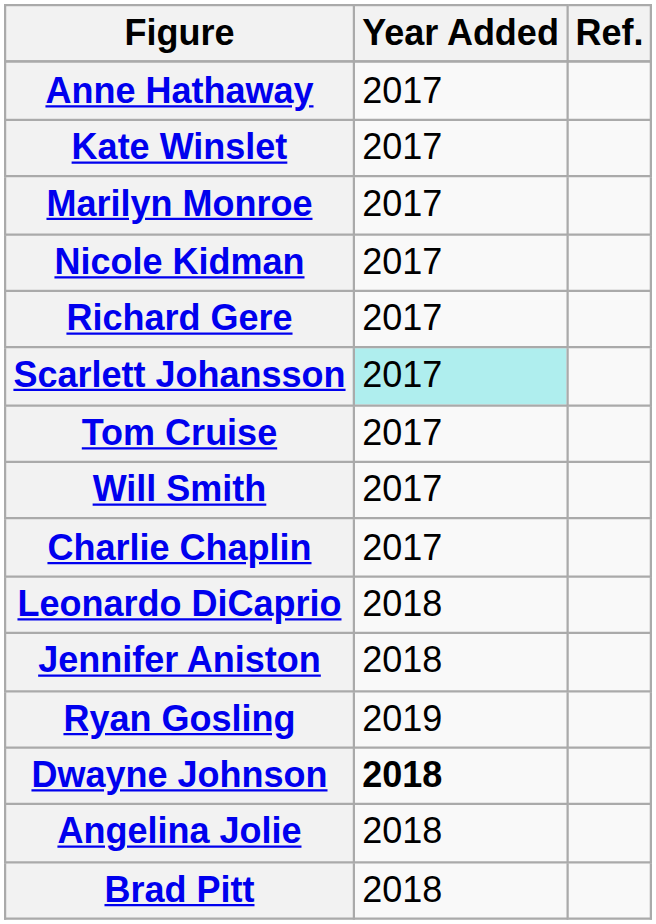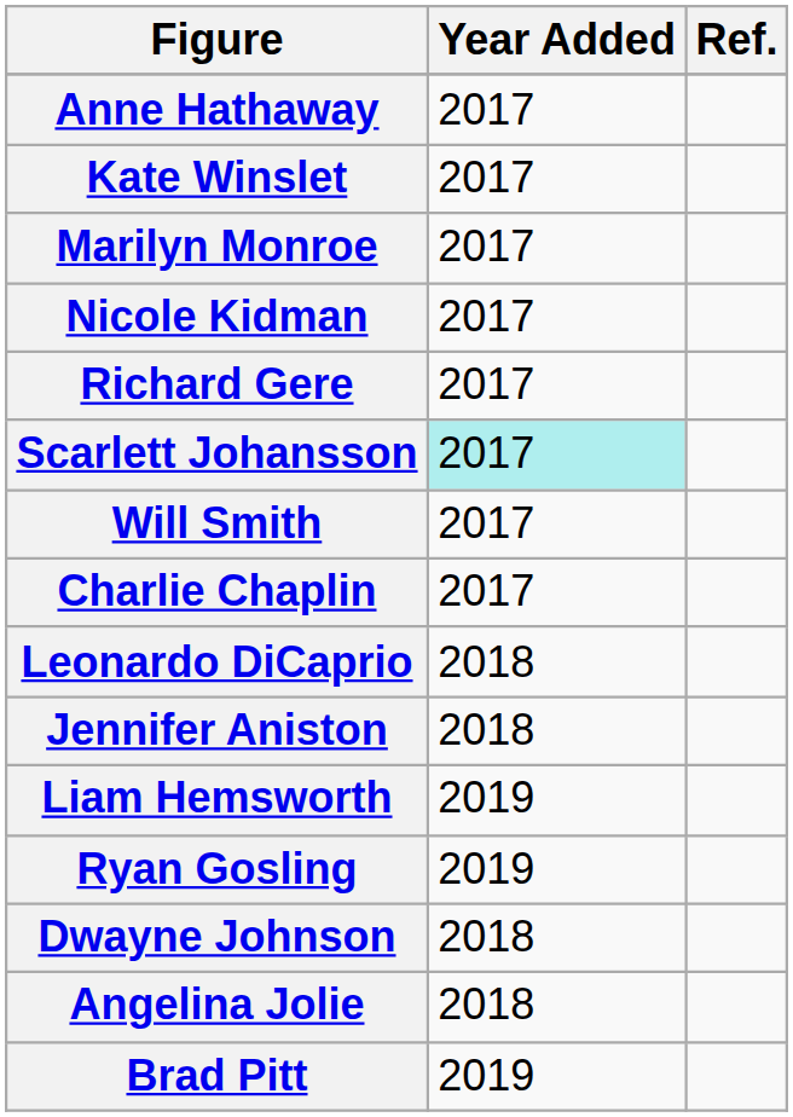- row: Tom Cruise | 2017
+ row: Liam Hemsworth | 2019
Dwayne Johnson | Year Added: bold -> normal
Brad Pitt | Year Added: 2018 -> 2019
